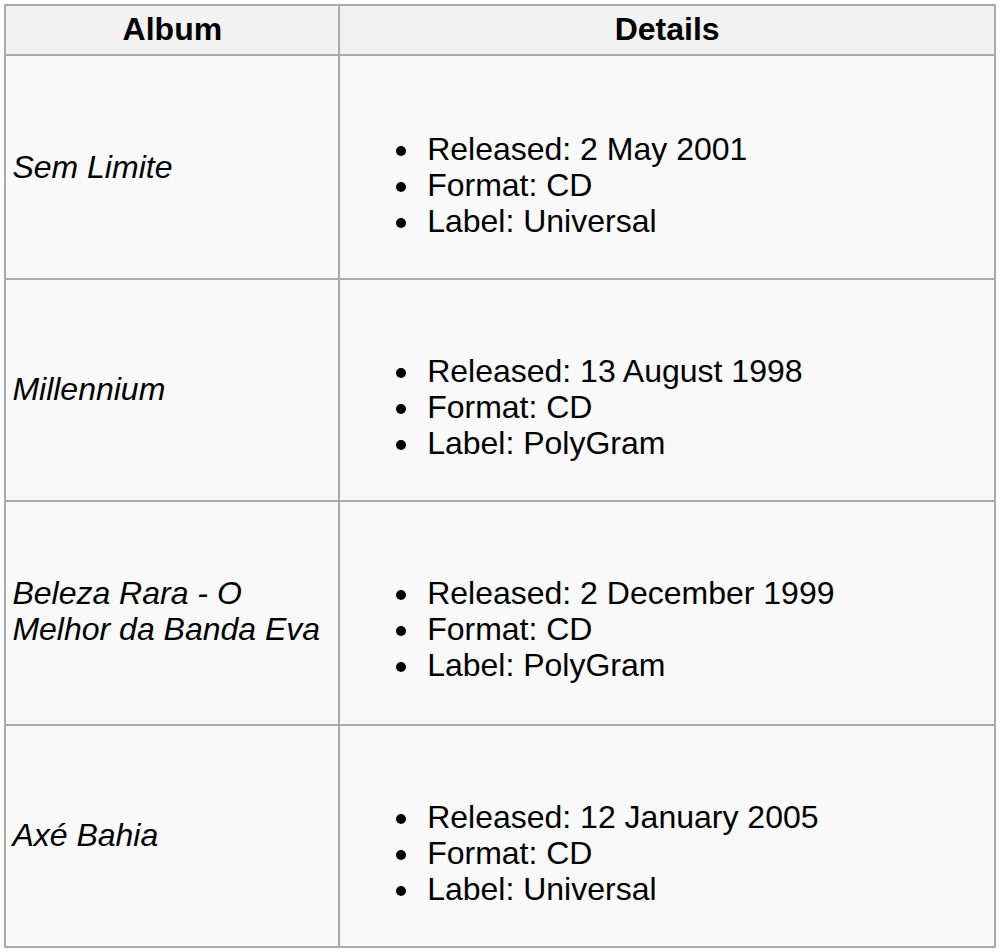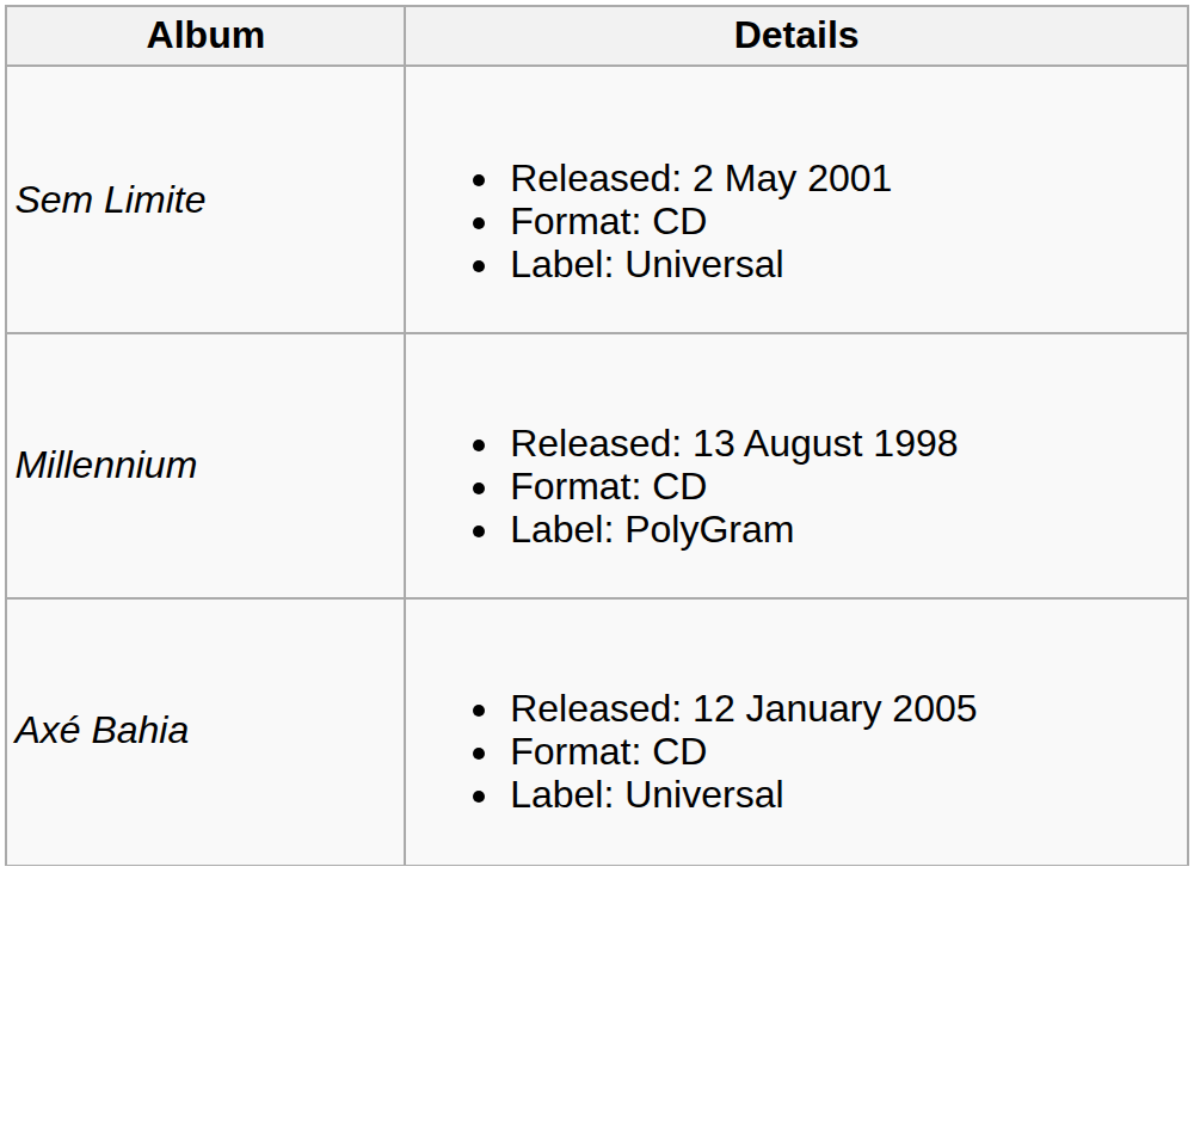- row: Beleza Rara - O Melhor da Banda Eva | Released: 2 December 1999 Format: CD Label: PolyGram
